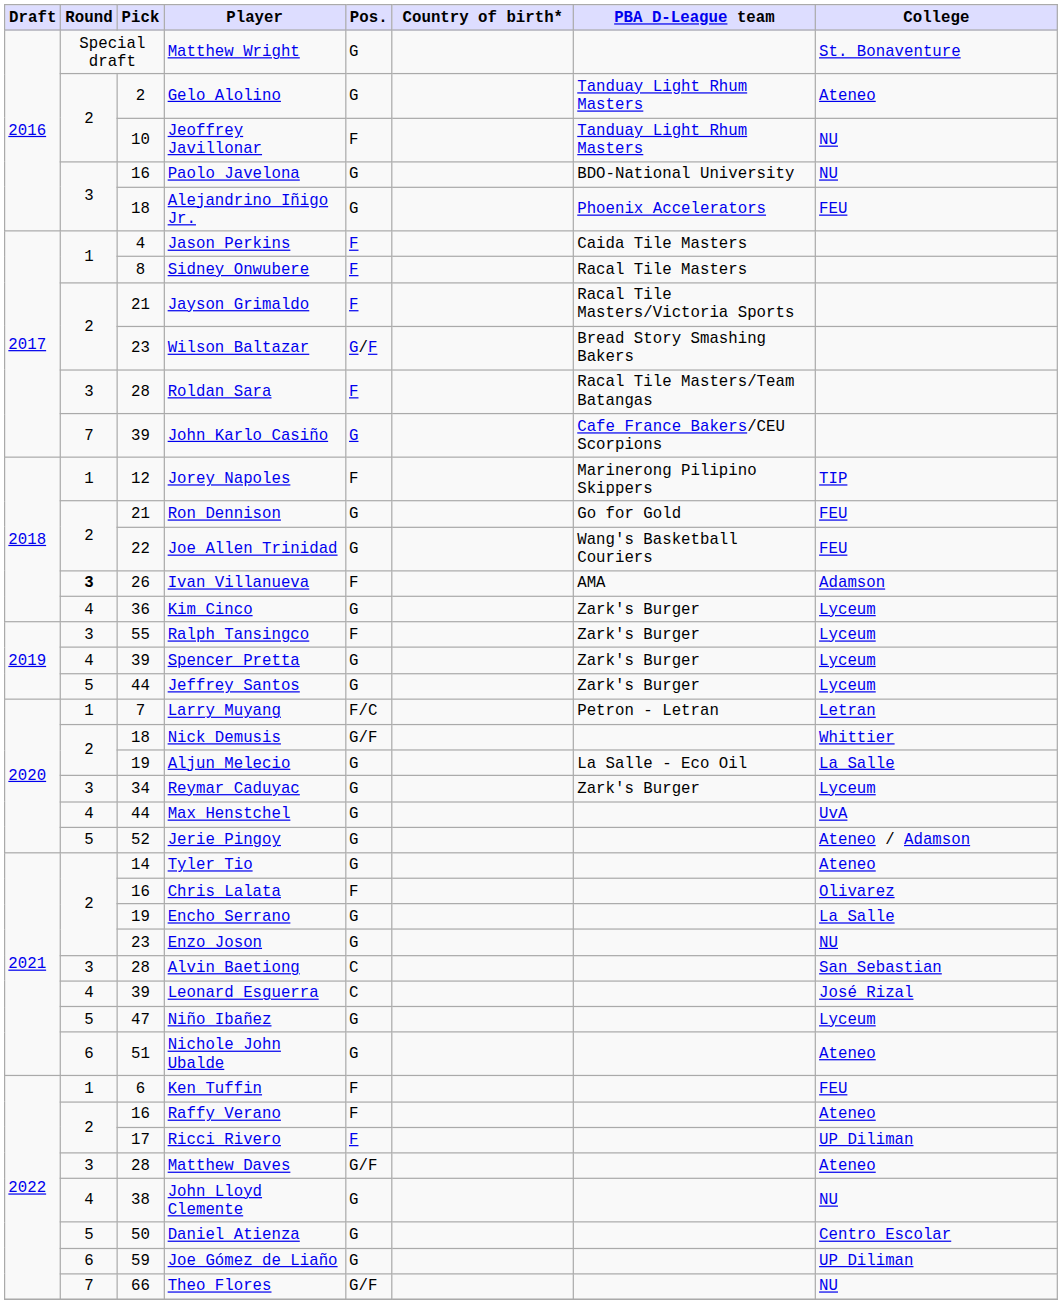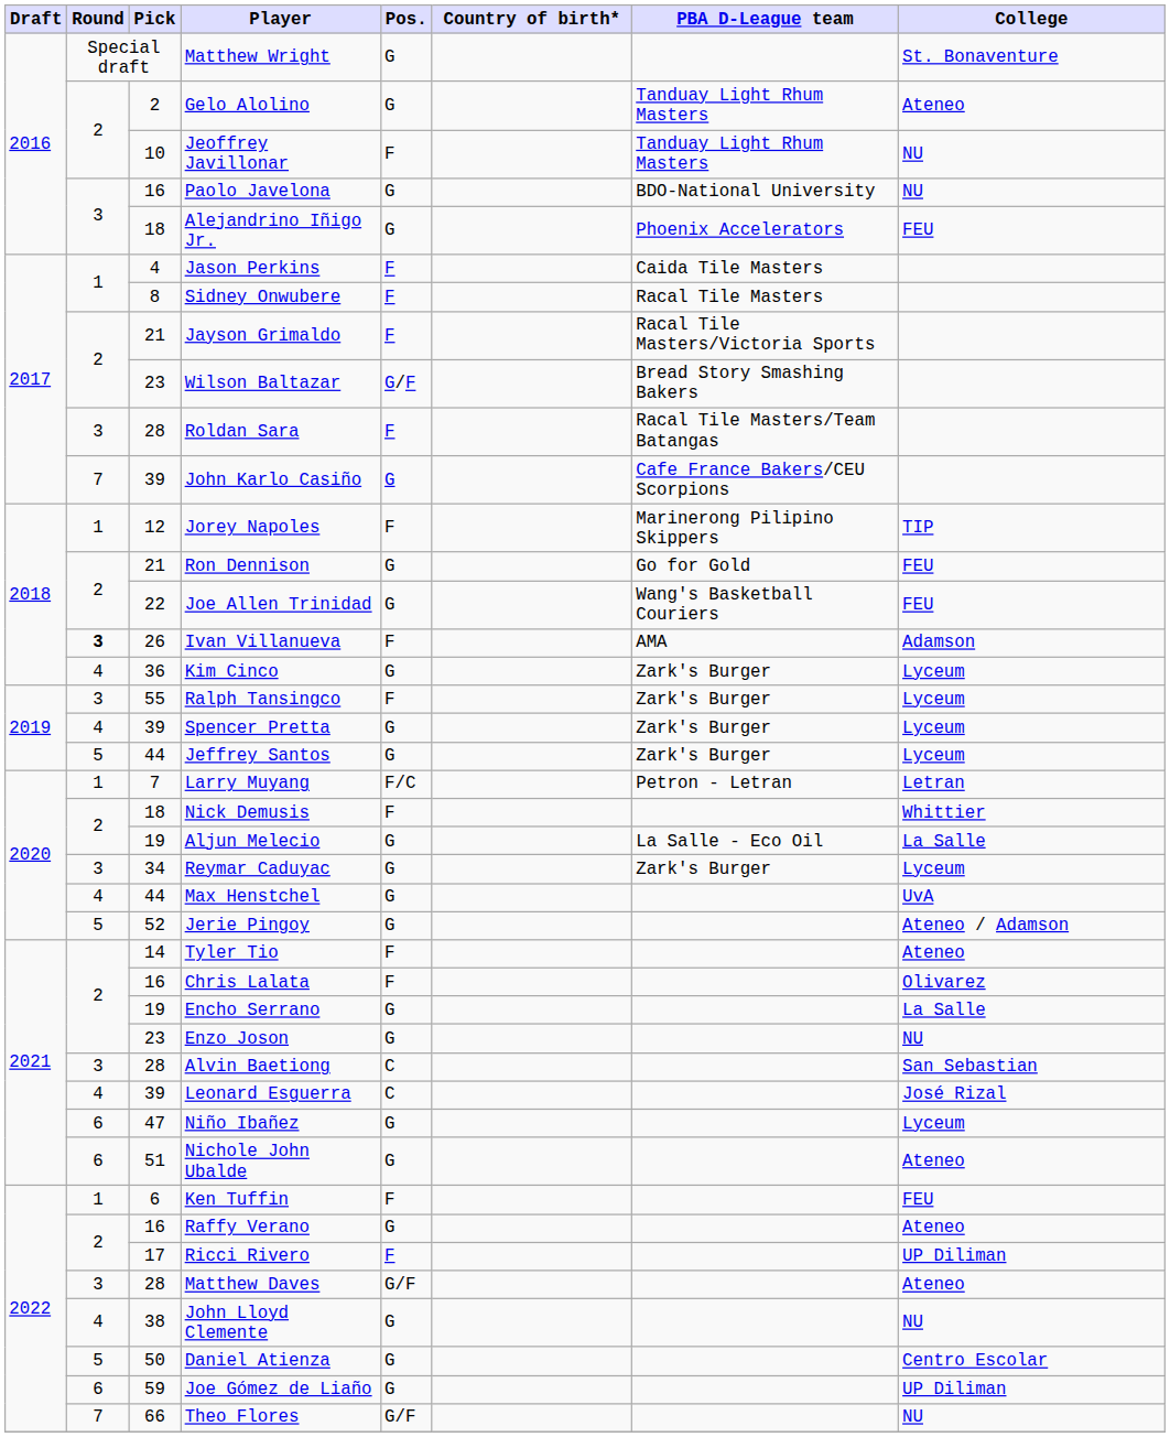Nick Demusis | Pos.: G/F -> F
Tyler Tio | Pos.: G -> F
Niño Ibañez | Round: 5 -> 6
Raffy Verano | Pos.: F -> G
